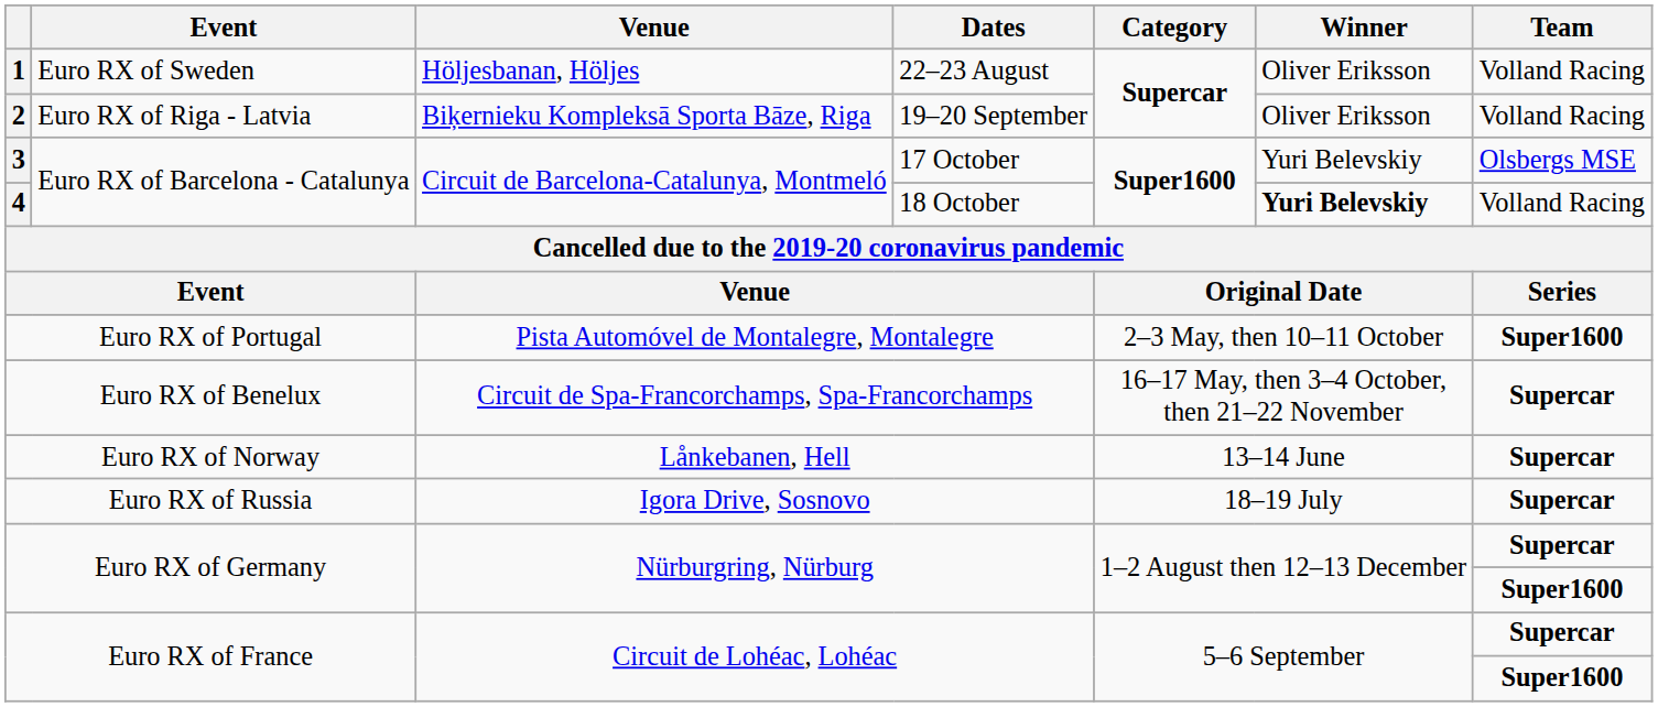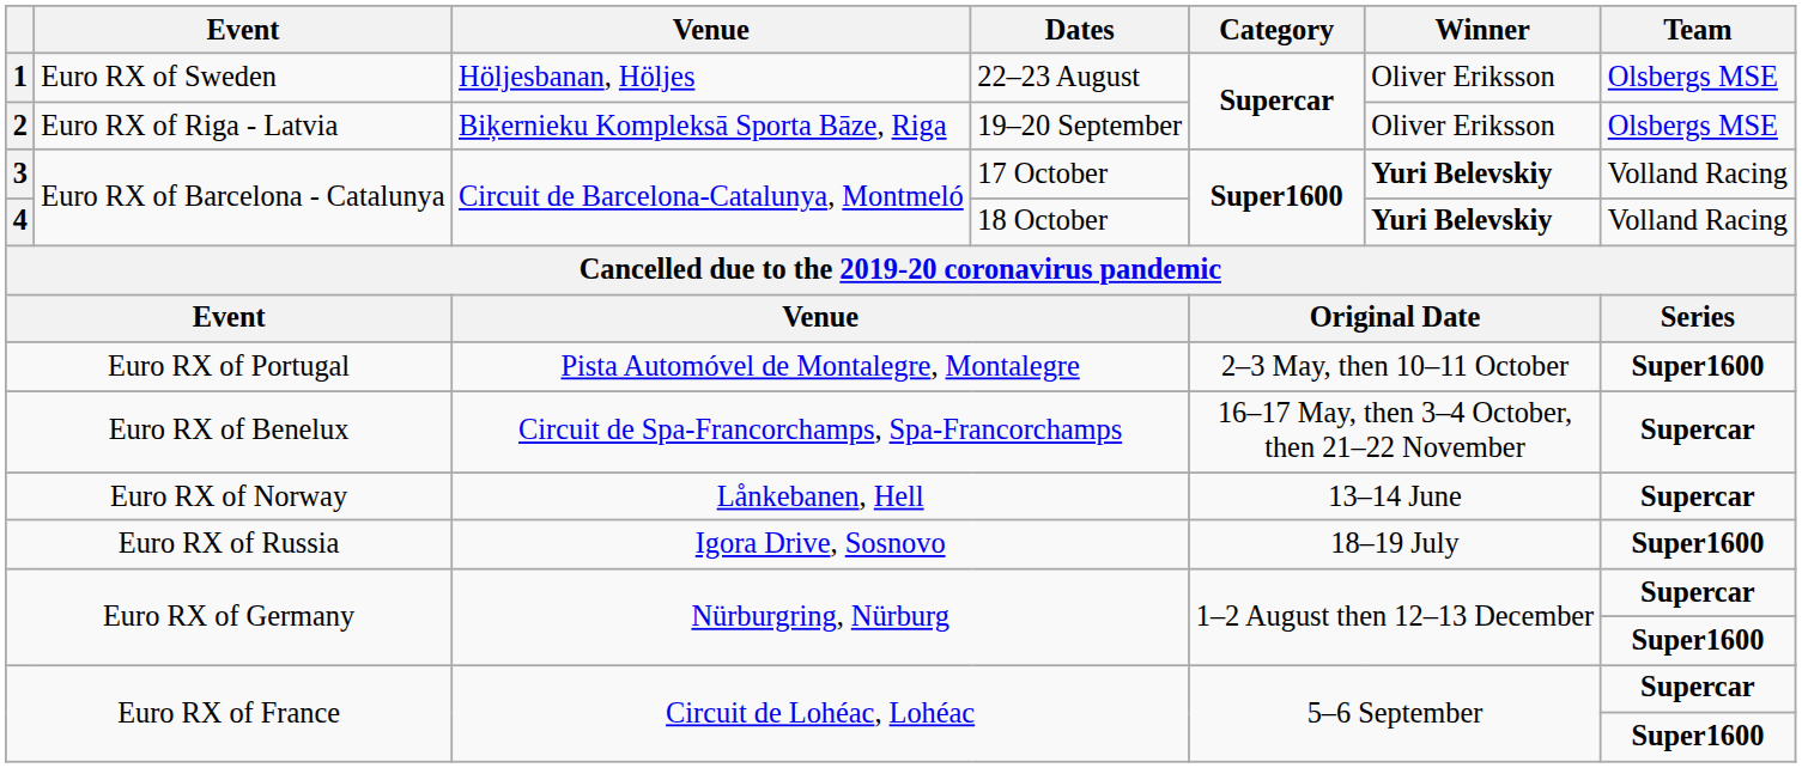1 | Team: Volland Racing -> Olsbergs MSE
2 | Team: Volland Racing -> Olsbergs MSE
3 | Winner: normal -> bold
3 | Team: Olsbergs MSE -> Volland Racing
Euro RX of Russia | Team: Supercar -> Super1600
